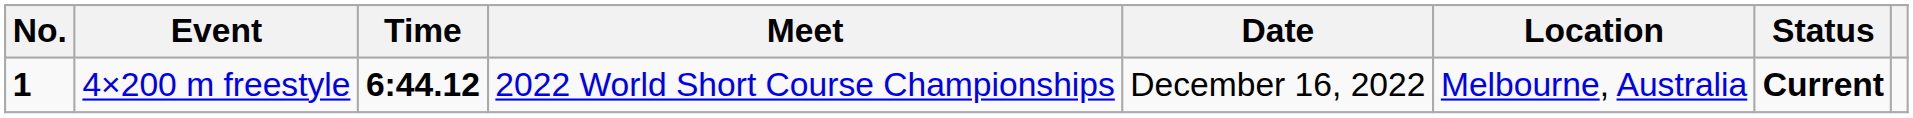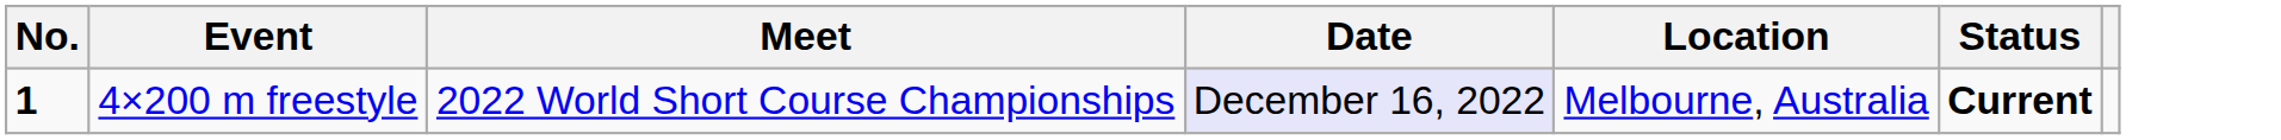- column: Time | 6:44.12
4×200 m freestyle | Date: no background -> lavender background
